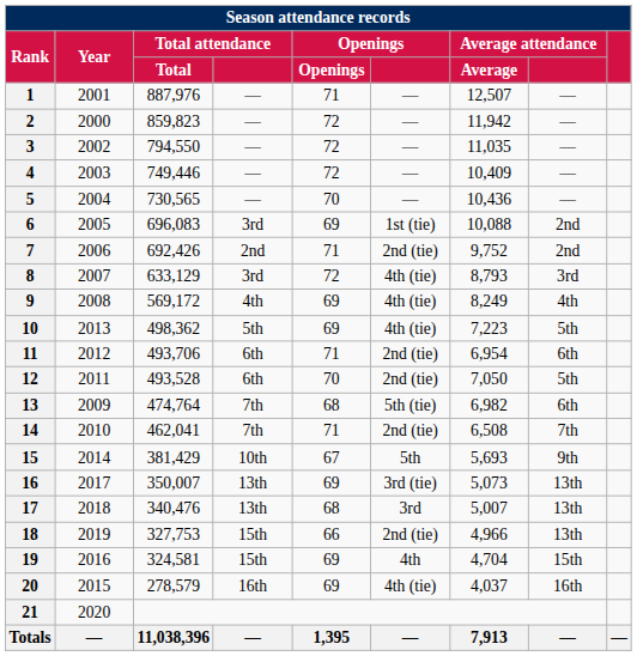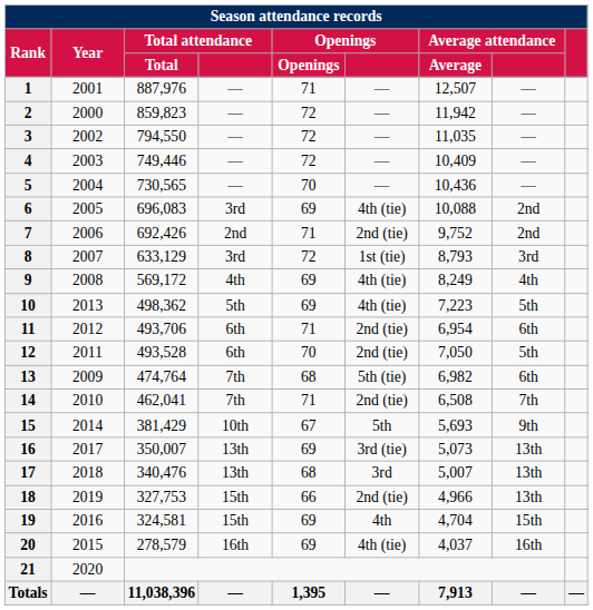6 | column 6: 1st (tie) -> 4th (tie)
8 | column 6: 4th (tie) -> 1st (tie)
